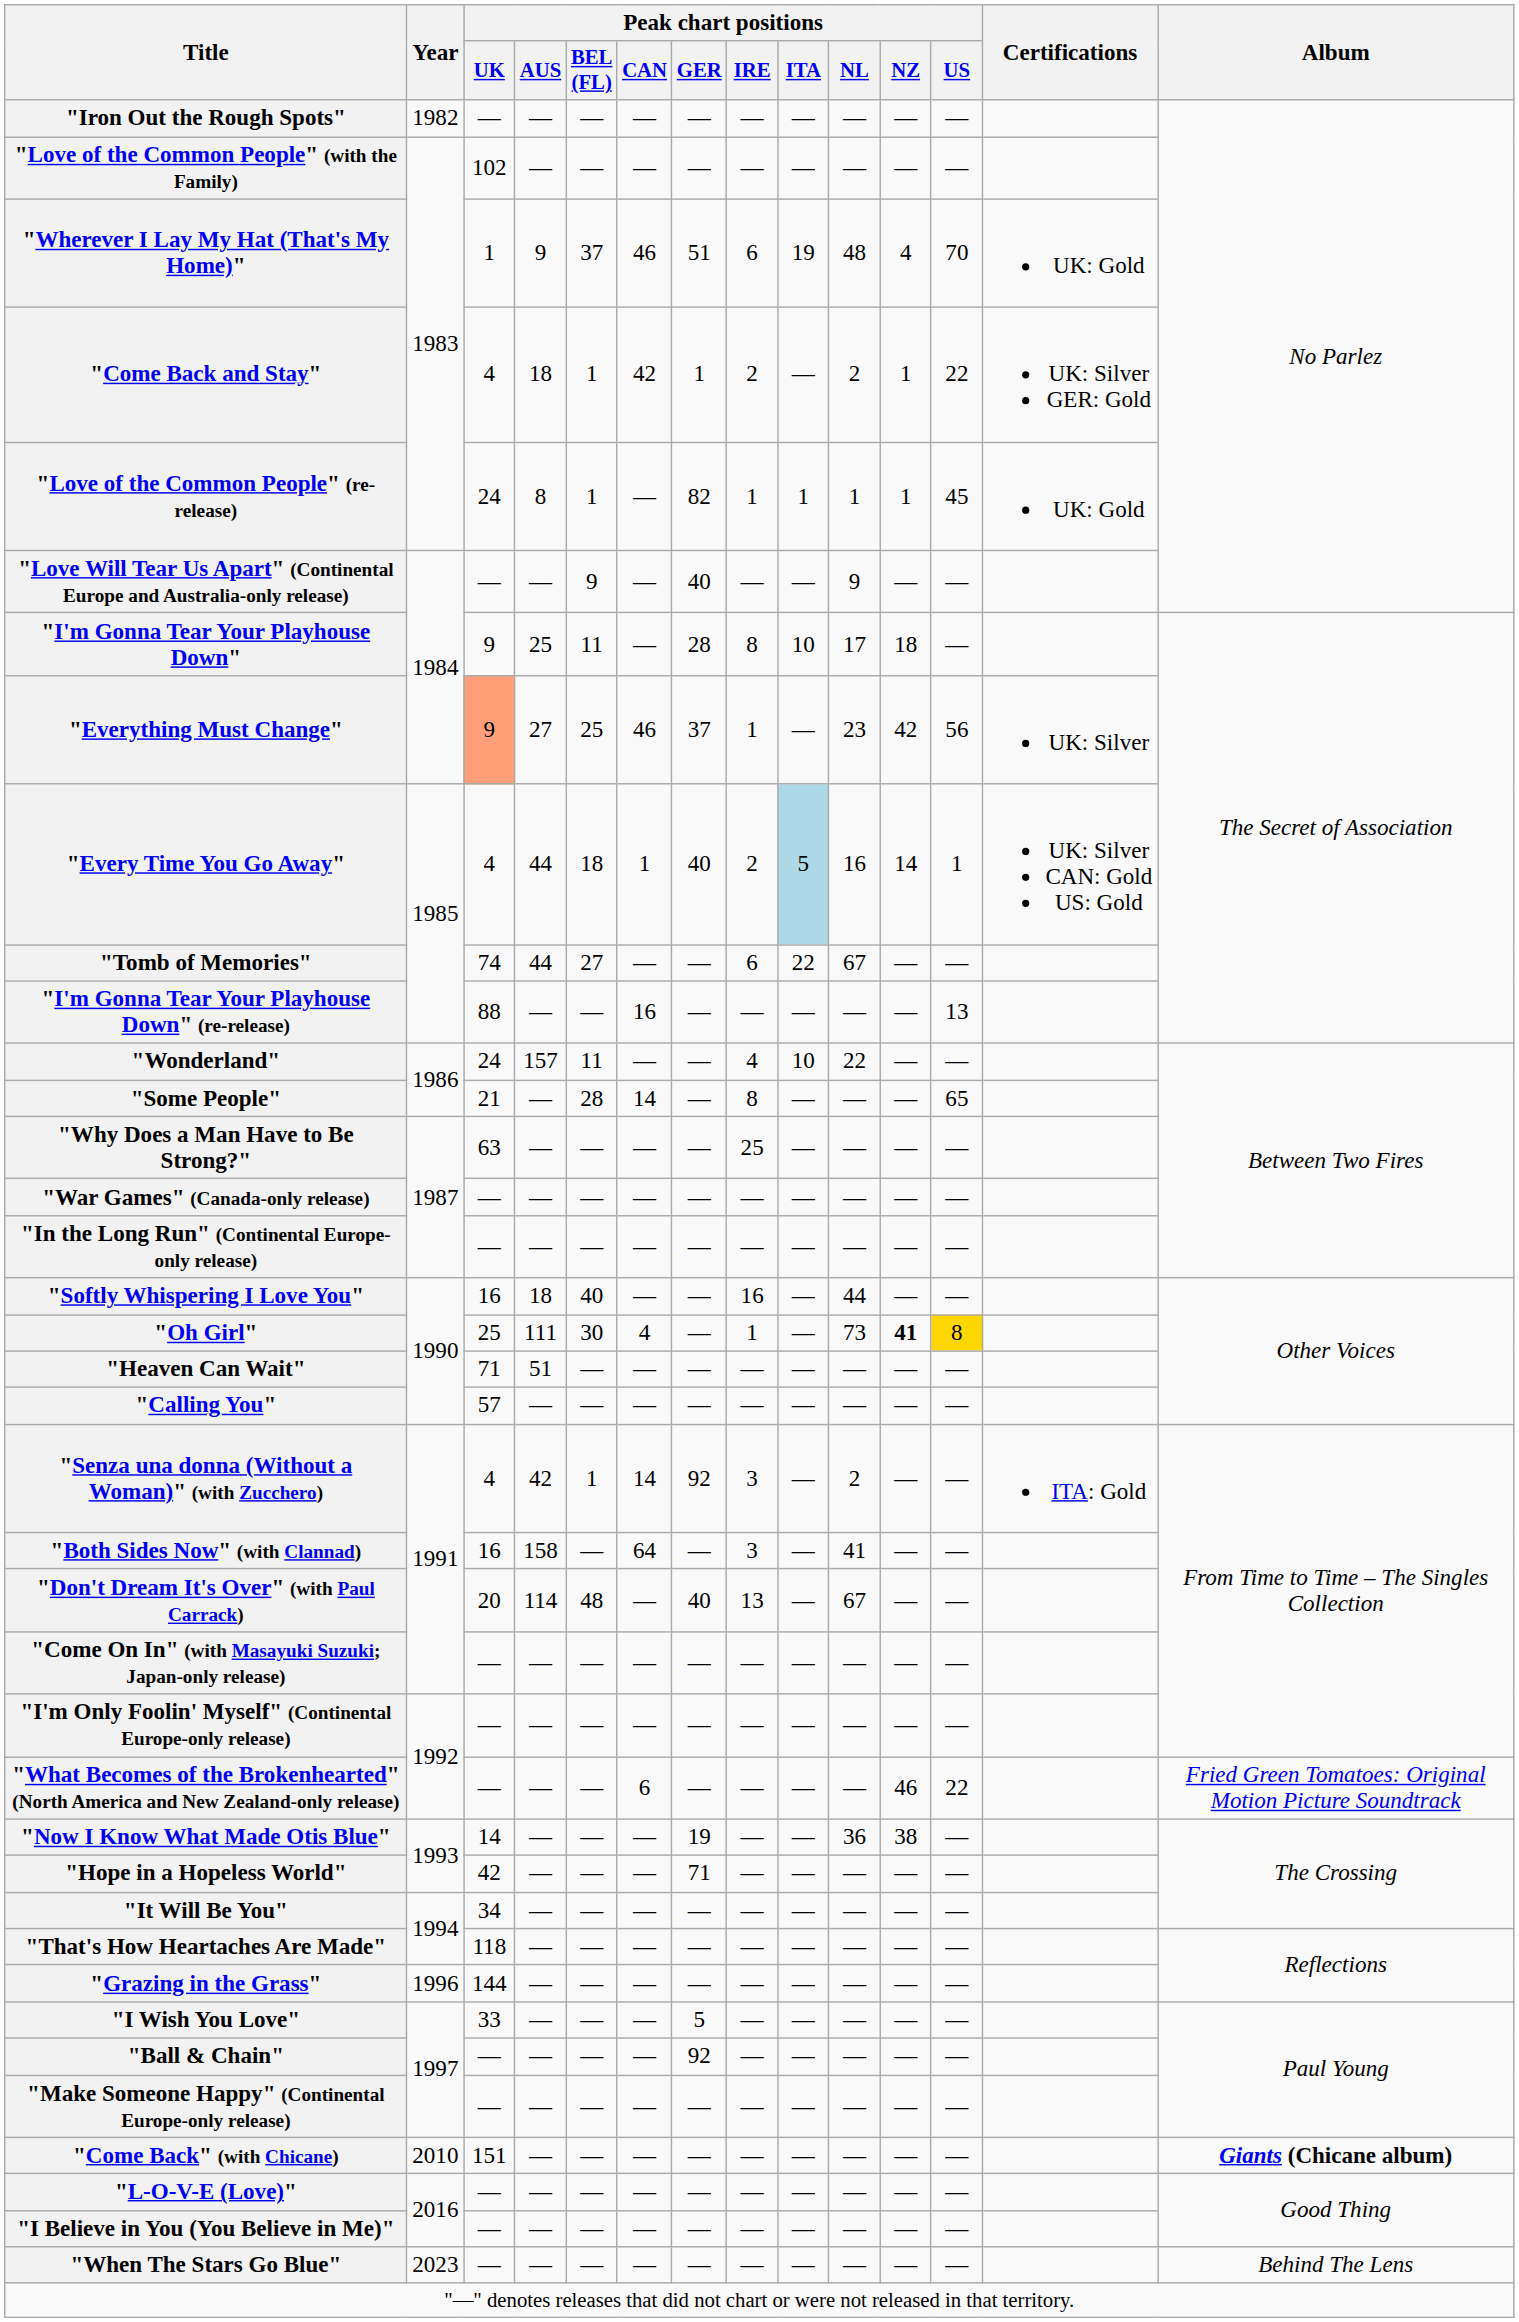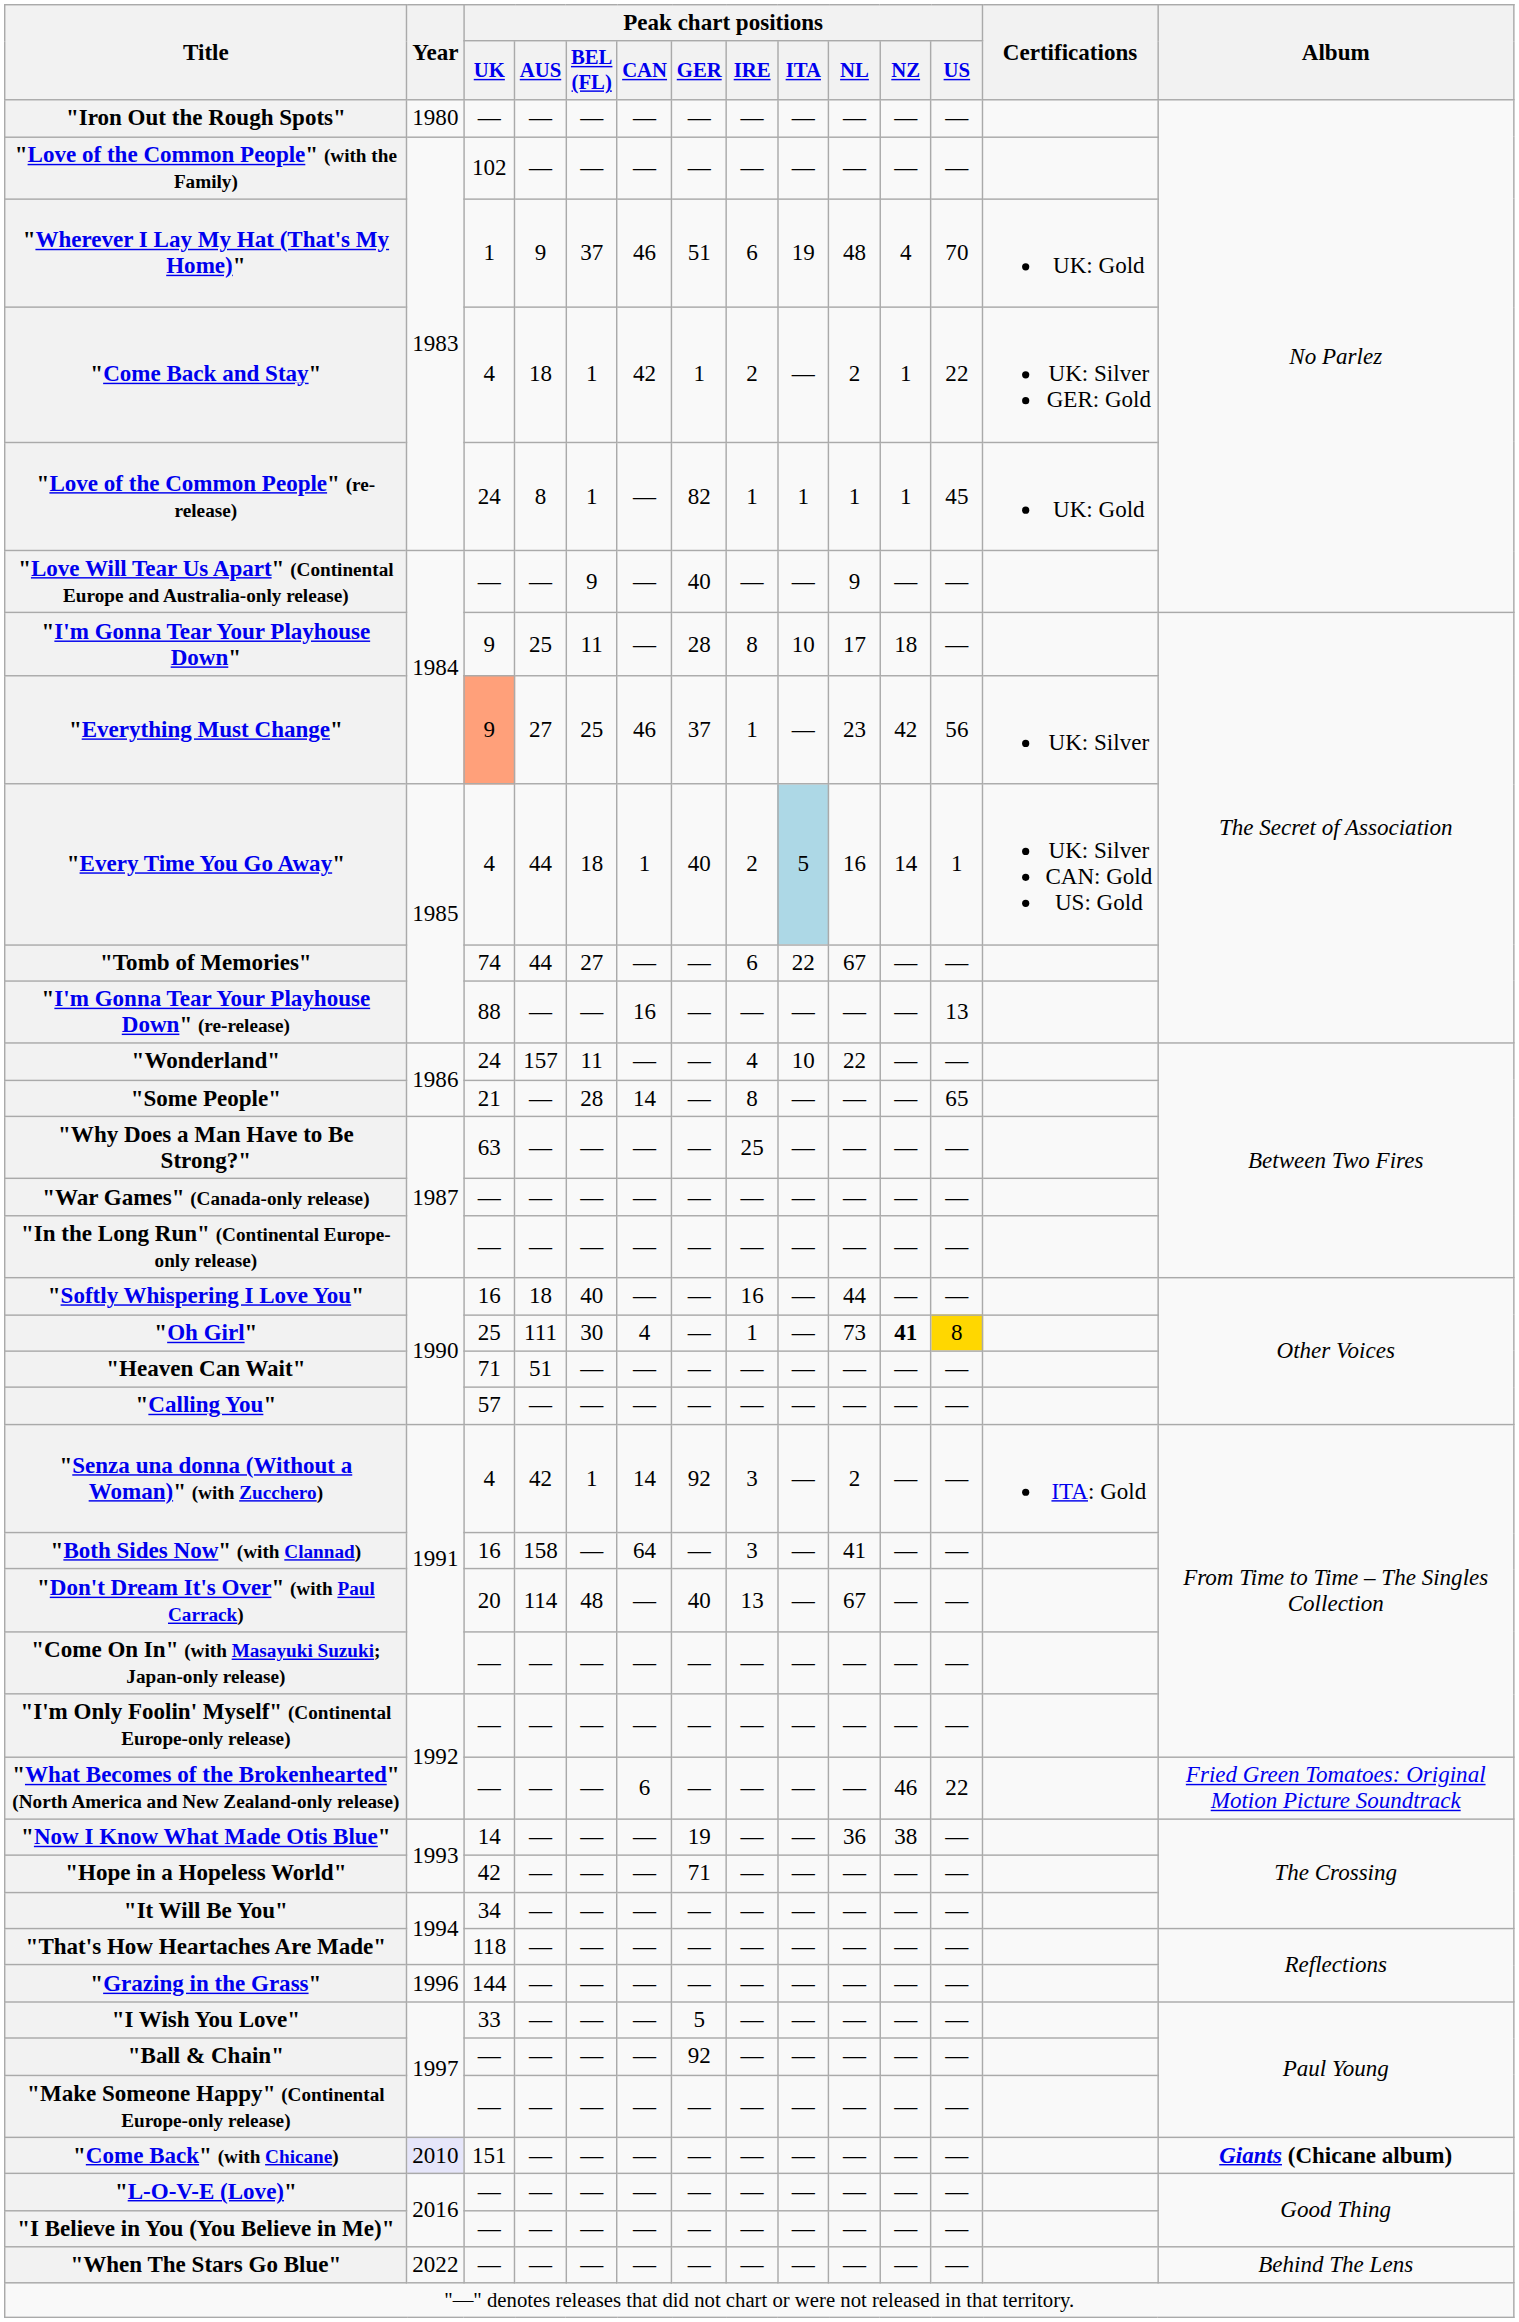"Iron Out the Rough Spots" | Year: 1982 -> 1980
"Come Back" (with Chicane) | Year: no background -> lavender background
"When The Stars Go Blue" | Year: 2023 -> 2022
